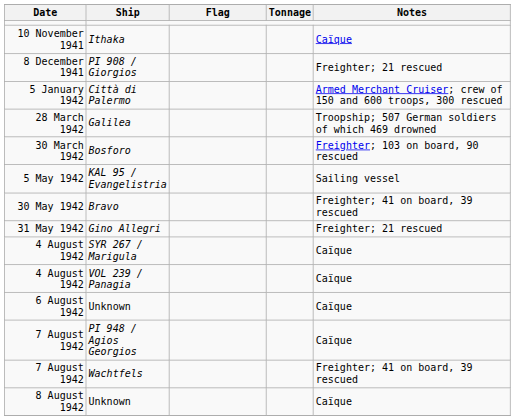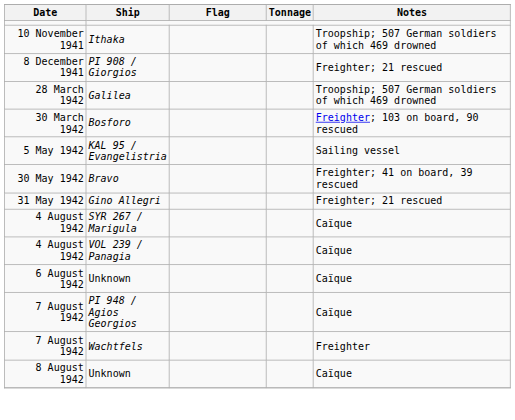Ithaka | Notes: Caïque -> Troopship; 507 German soldiers of which 469 drowned
- row: 5 January 1942 | Città di Palermo | Armed Merchant Cruiser; crew of 150 and 600 troops, 300 rescued
Wachtfels | Notes: Freighter; 41 on board, 39 rescued -> Freighter
